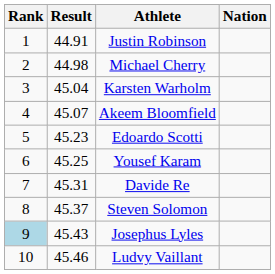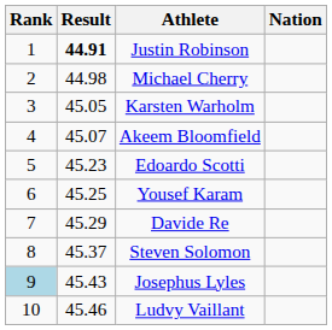Justin Robinson | Result: normal -> bold
Karsten Warholm | Result: 45.04 -> 45.05
Davide Re | Result: 45.31 -> 45.29
